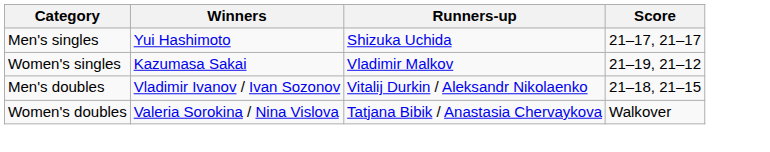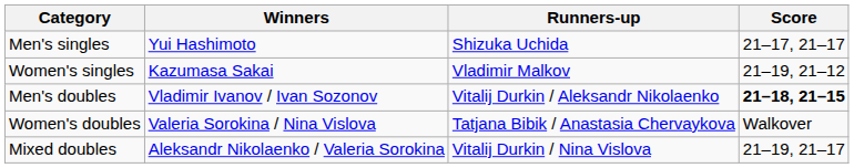Men's doubles | Score: normal -> bold
+ row: Mixed doubles | Aleksandr Nikolaenko / Valeria Sorokina | Vitalij Durkin / Nina Vislova | 21–19, 21–17
